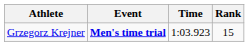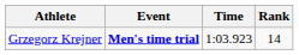Grzegorz Krejner | Rank: 15 -> 14
